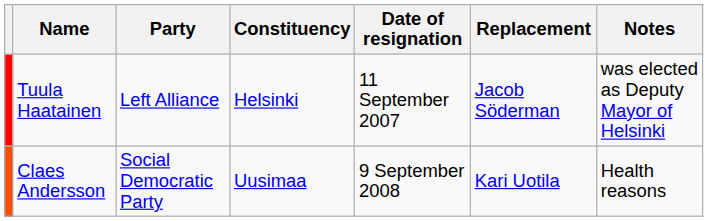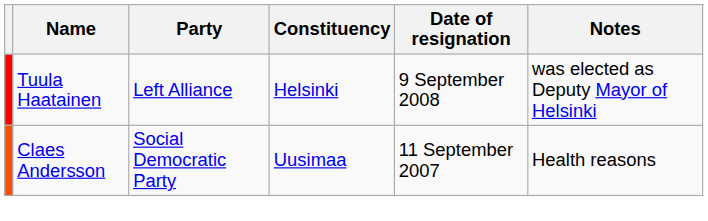- column: Replacement | Jacob Söderman | Kari Uotila
Tuula Haatainen | Date of resignation: 11 September 2007 -> 9 September 2008
Claes Andersson | Date of resignation: 9 September 2008 -> 11 September 2007
